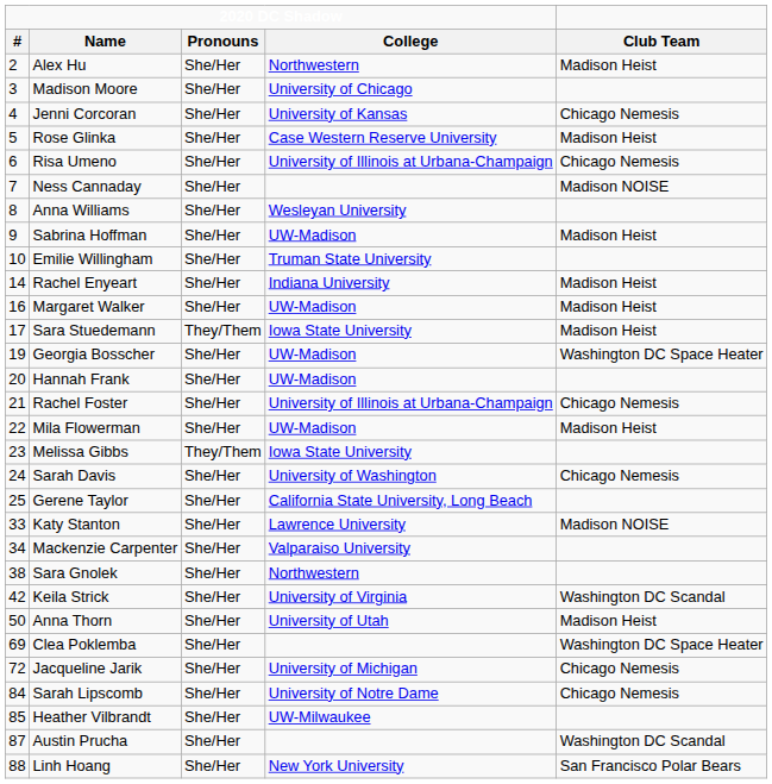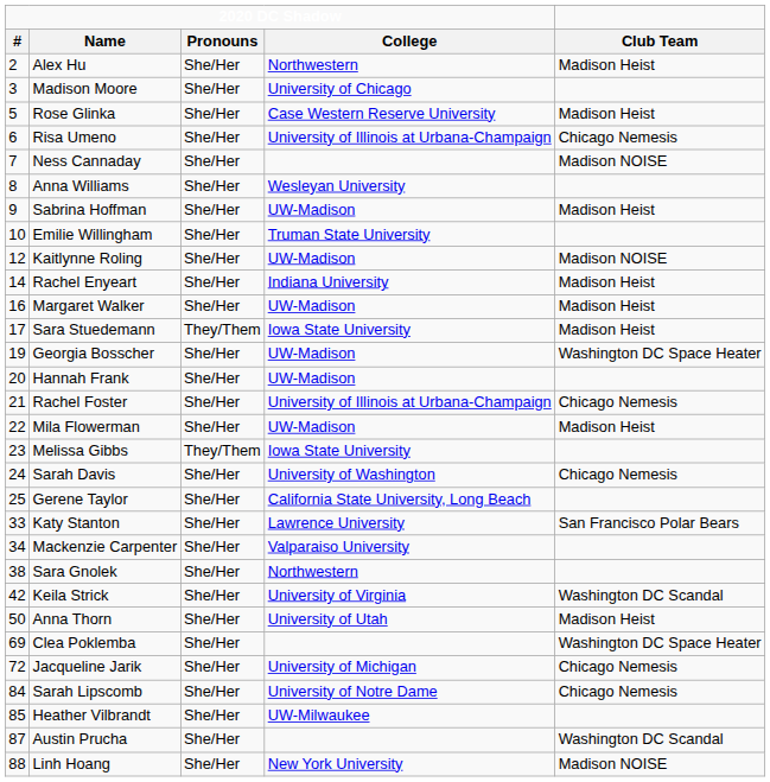- row: 4 | Jenni Corcoran | She/Her | University of Kansas | Chicago Nemesis
+ row: 12 | Kaitlynne Roling | She/Her | UW-Madison | Madison NOISE
Katy Stanton | Club Team: Madison NOISE -> San Francisco Polar Bears
Linh Hoang | Club Team: San Francisco Polar Bears -> Madison NOISE
